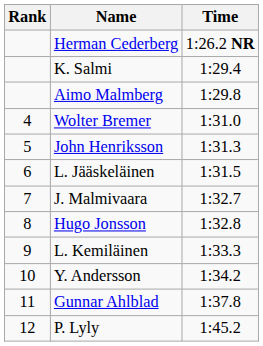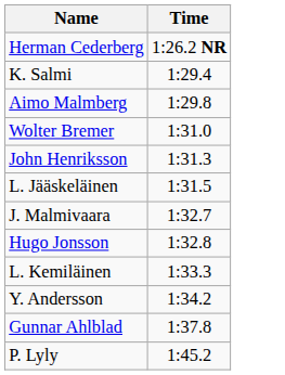- column: Rank | 4 | 5 | 6 | 7 | 8 | 9 | 10 | 11 | 12
